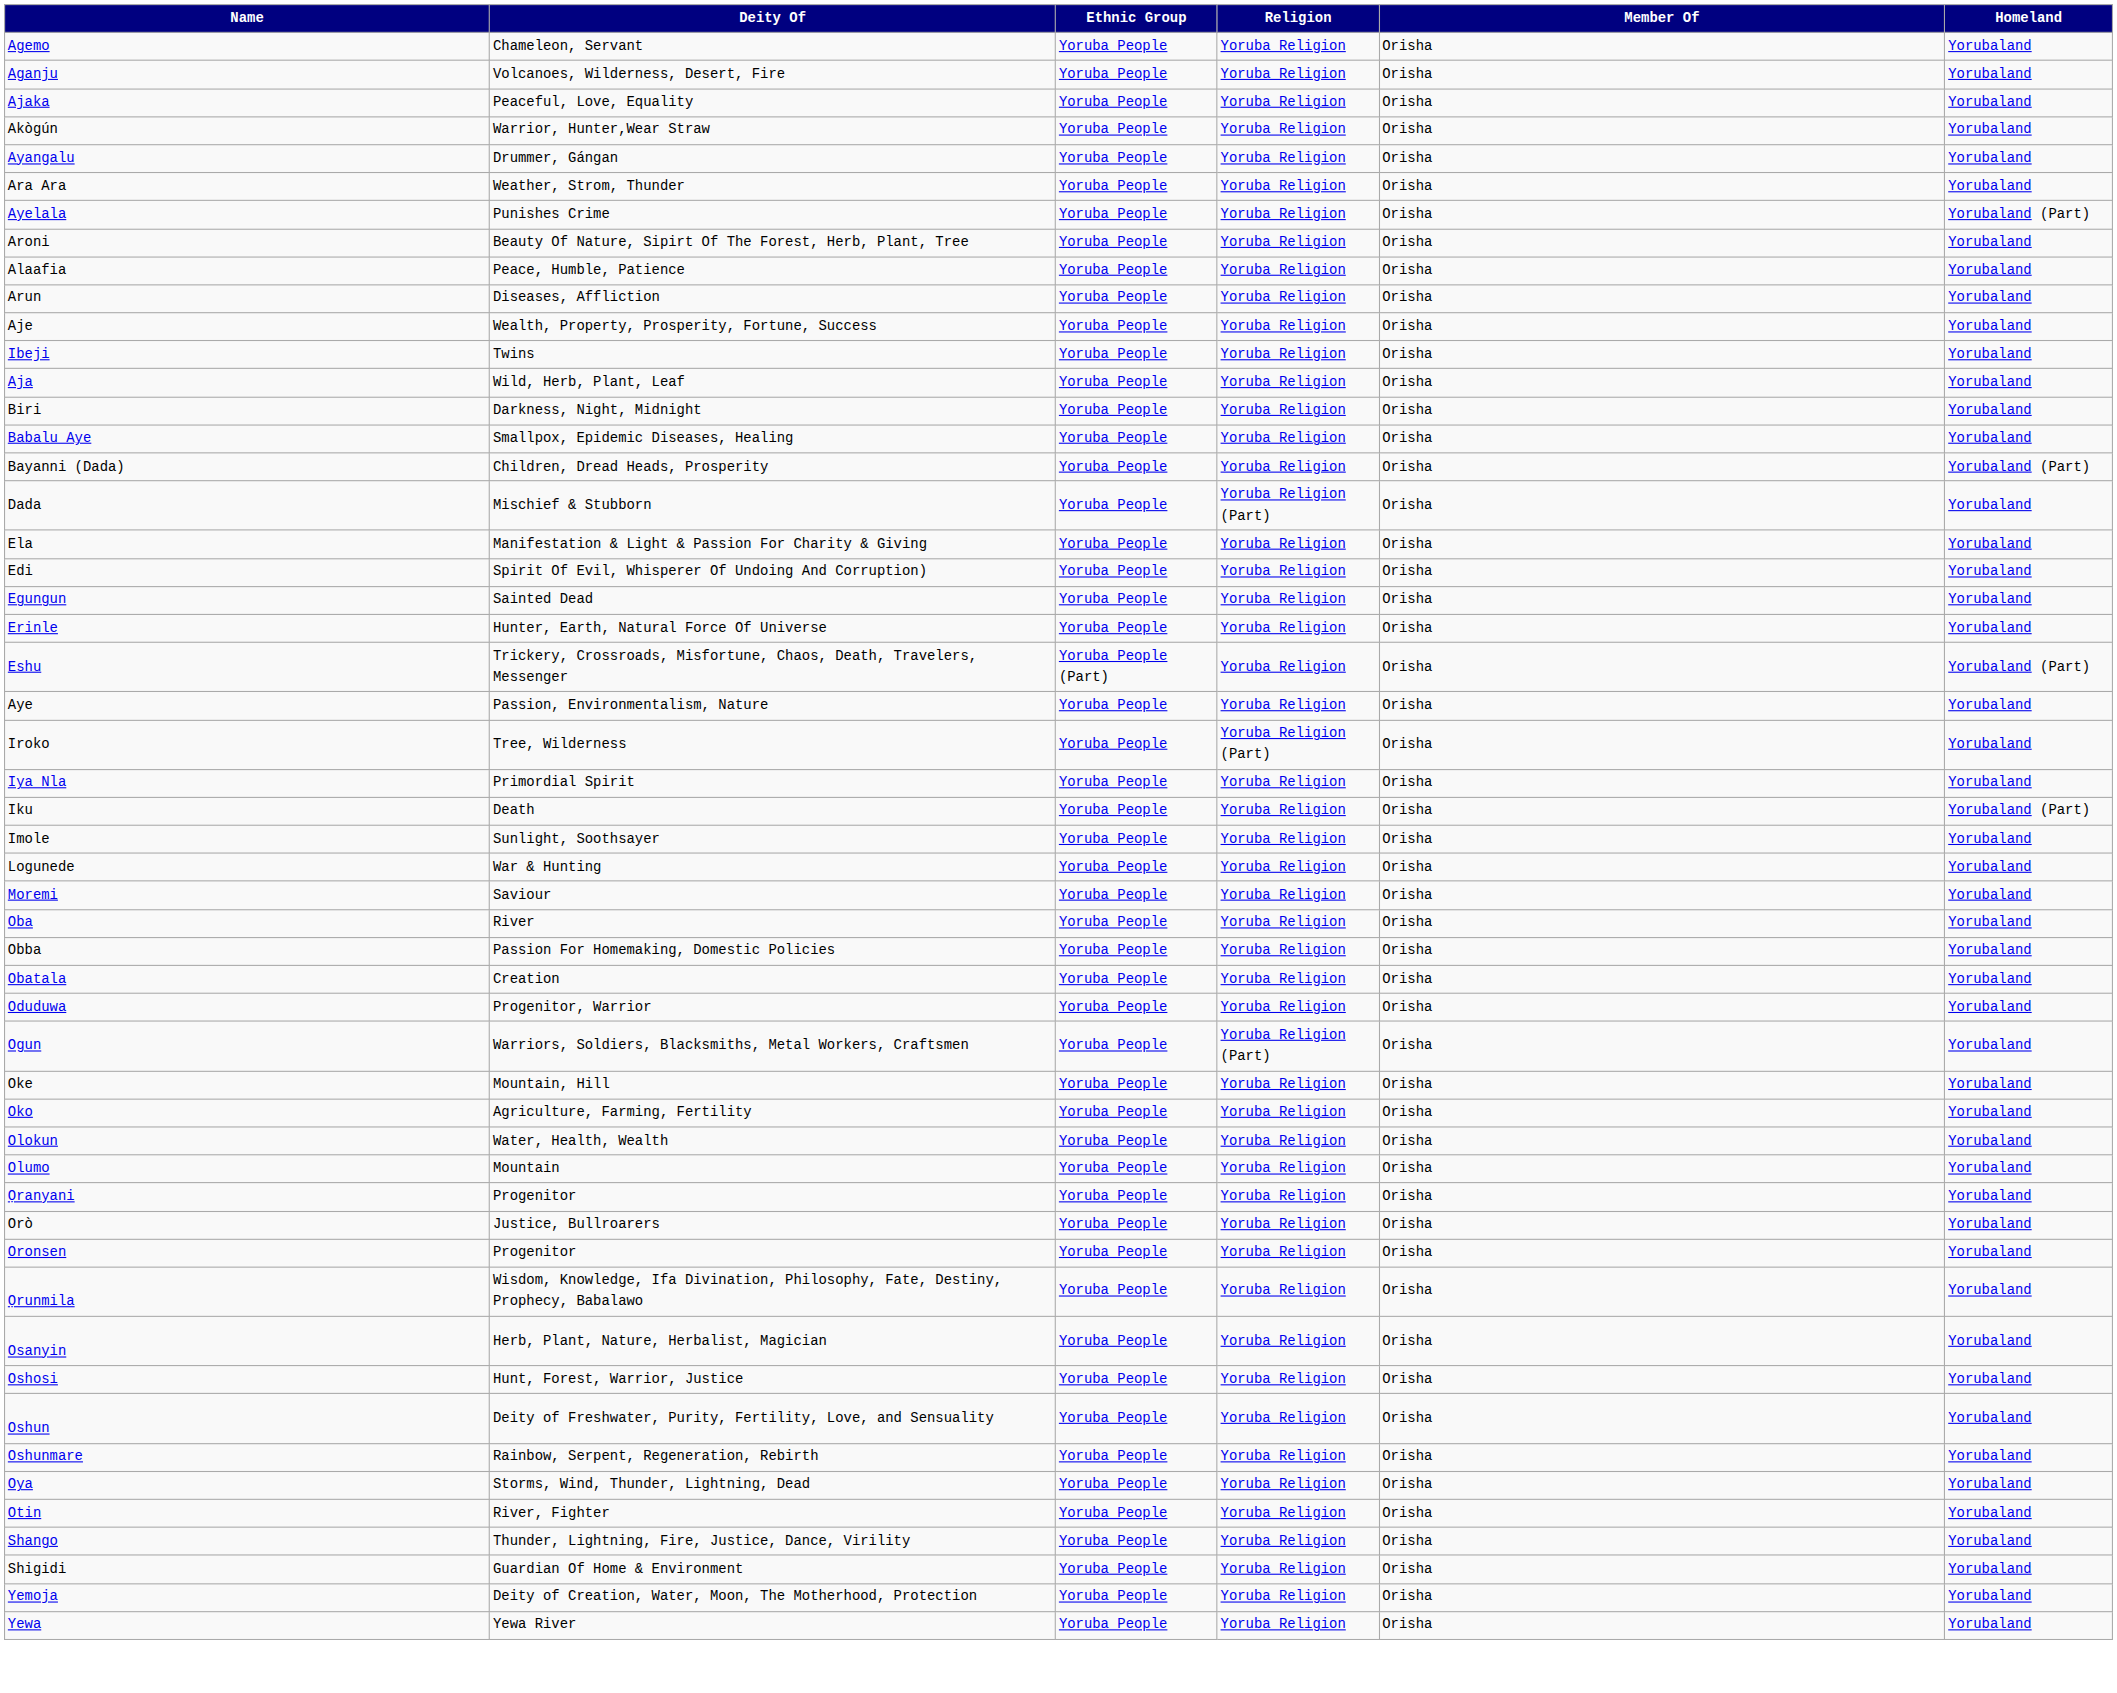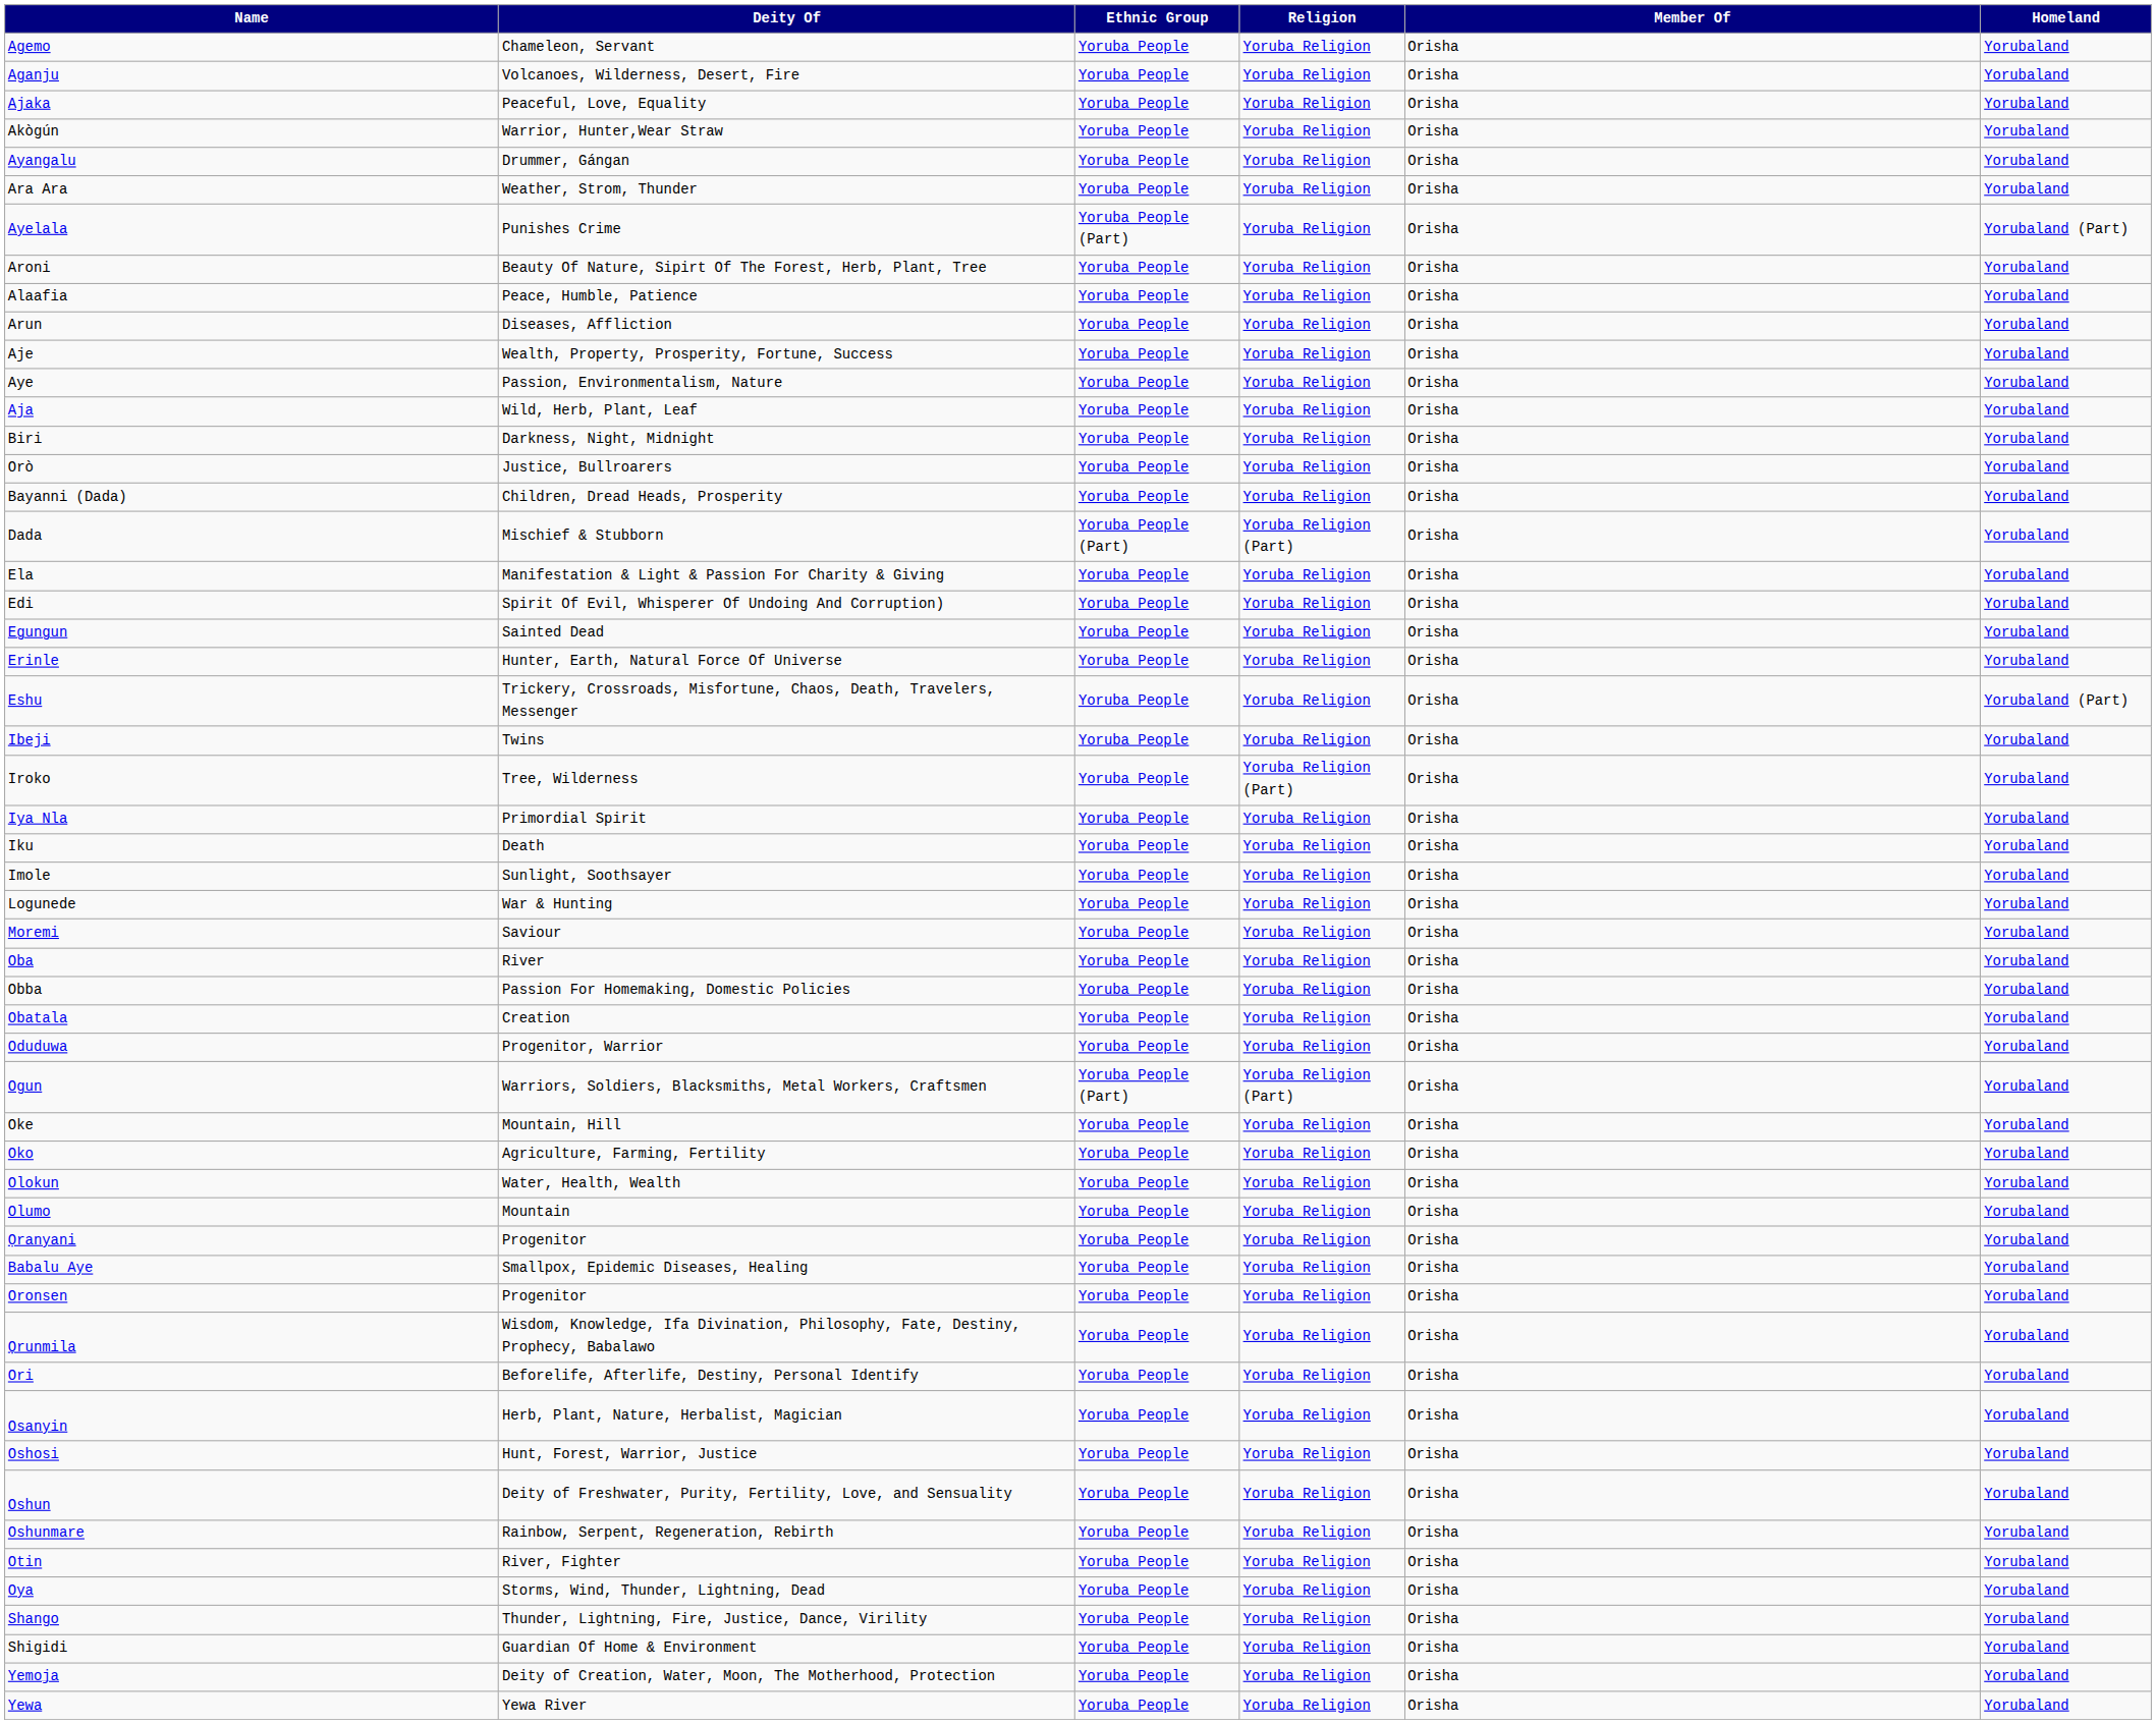Ayelala | Ethnic Group: Yoruba People -> Yoruba People (Part)
rows swapped: Aye <-> Ibeji
rows swapped: Babalu Aye <-> Orò
Bayanni (Dada) | Homeland: Yorubaland (Part) -> Yorubaland
Dada | Ethnic Group: Yoruba People -> Yoruba People (Part)
Eshu | Ethnic Group: Yoruba People (Part) -> Yoruba People
Iku | Homeland: Yorubaland (Part) -> Yorubaland
Ogun | Ethnic Group: Yoruba People -> Yoruba People (Part)
+ row: Ori | Beforelife, Afterlife, Destiny, Personal Identify | Yoruba People | Yoruba Religion | Orisha | Yorubaland
rows swapped: Otin <-> Oya
